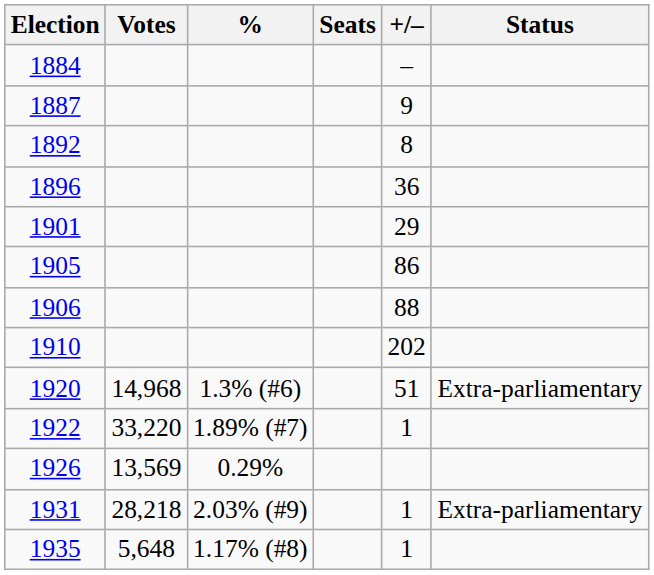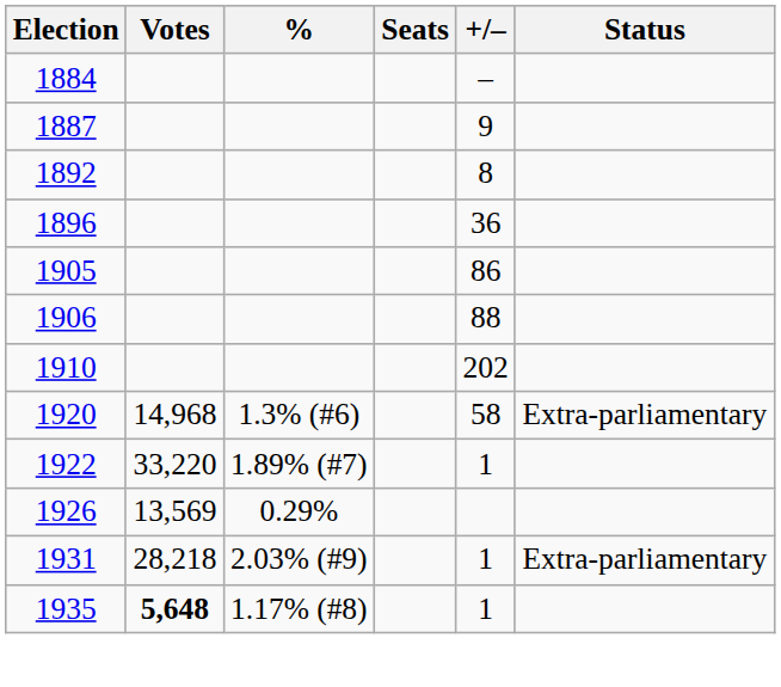- row: 1901 | 29
1920 | +/–: 51 -> 58
1935 | Votes: normal -> bold
